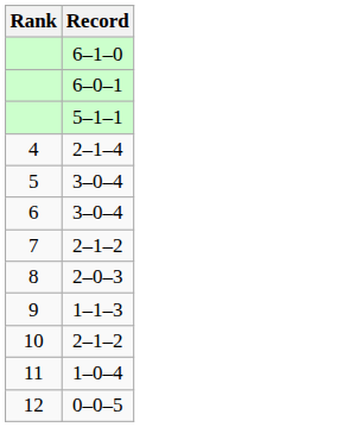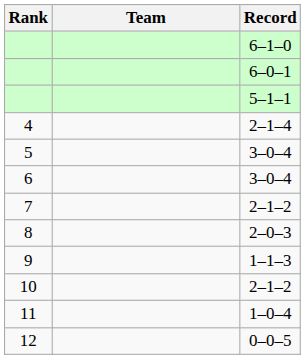+ column: Team
